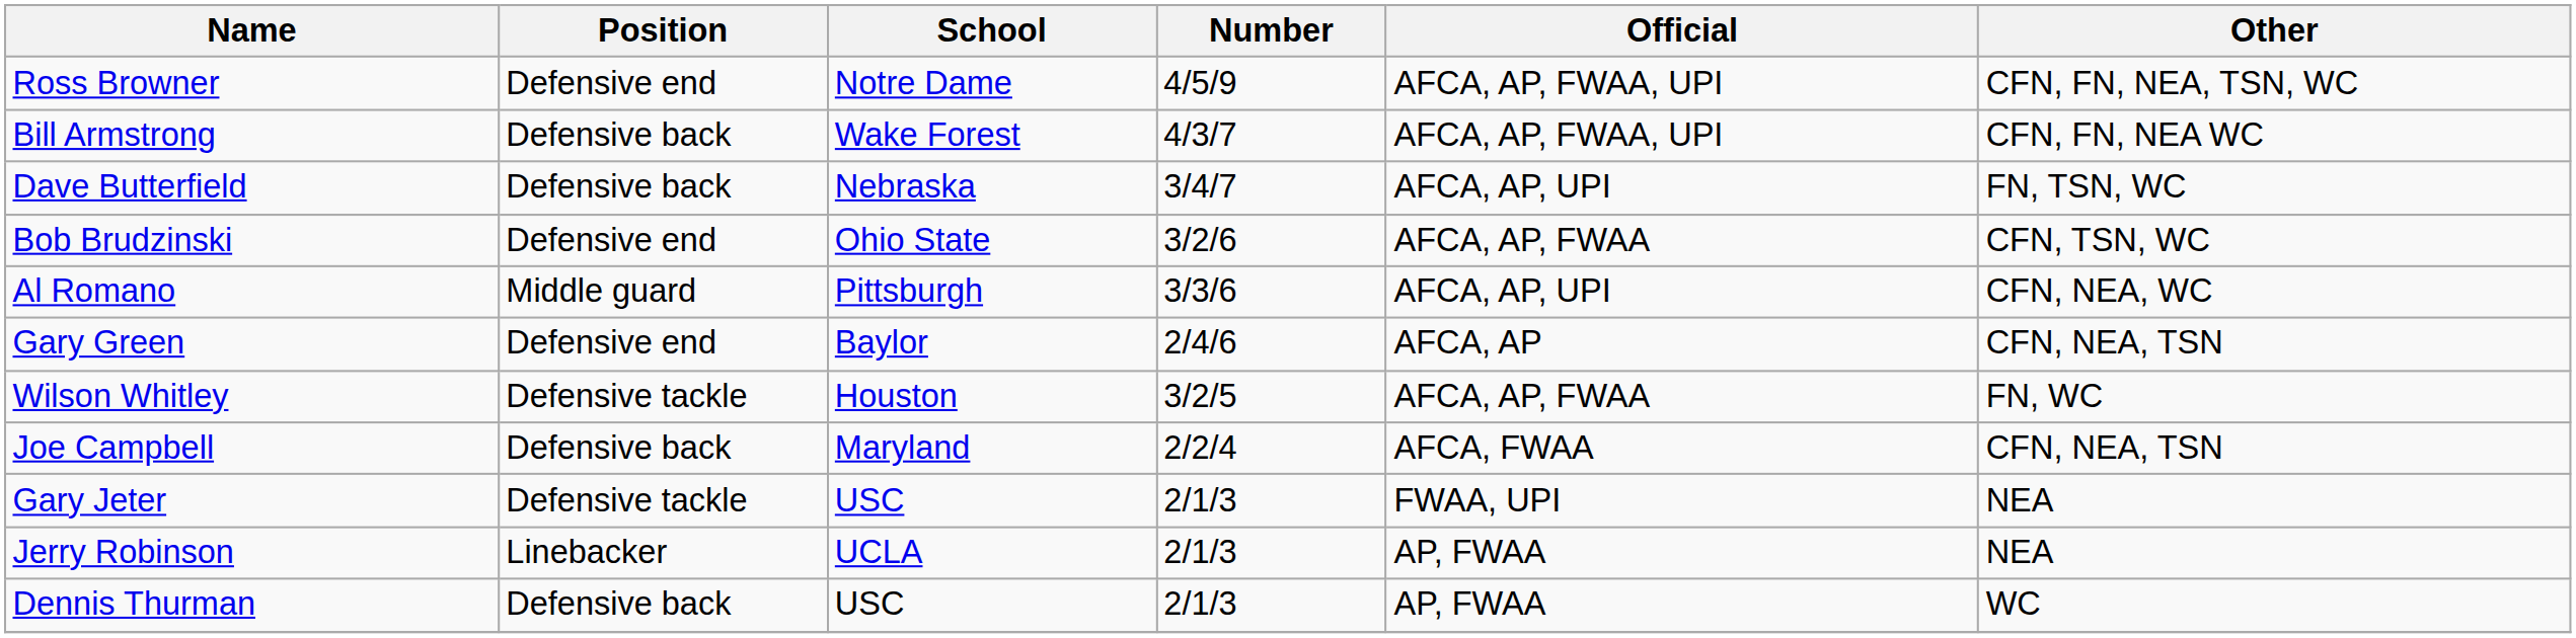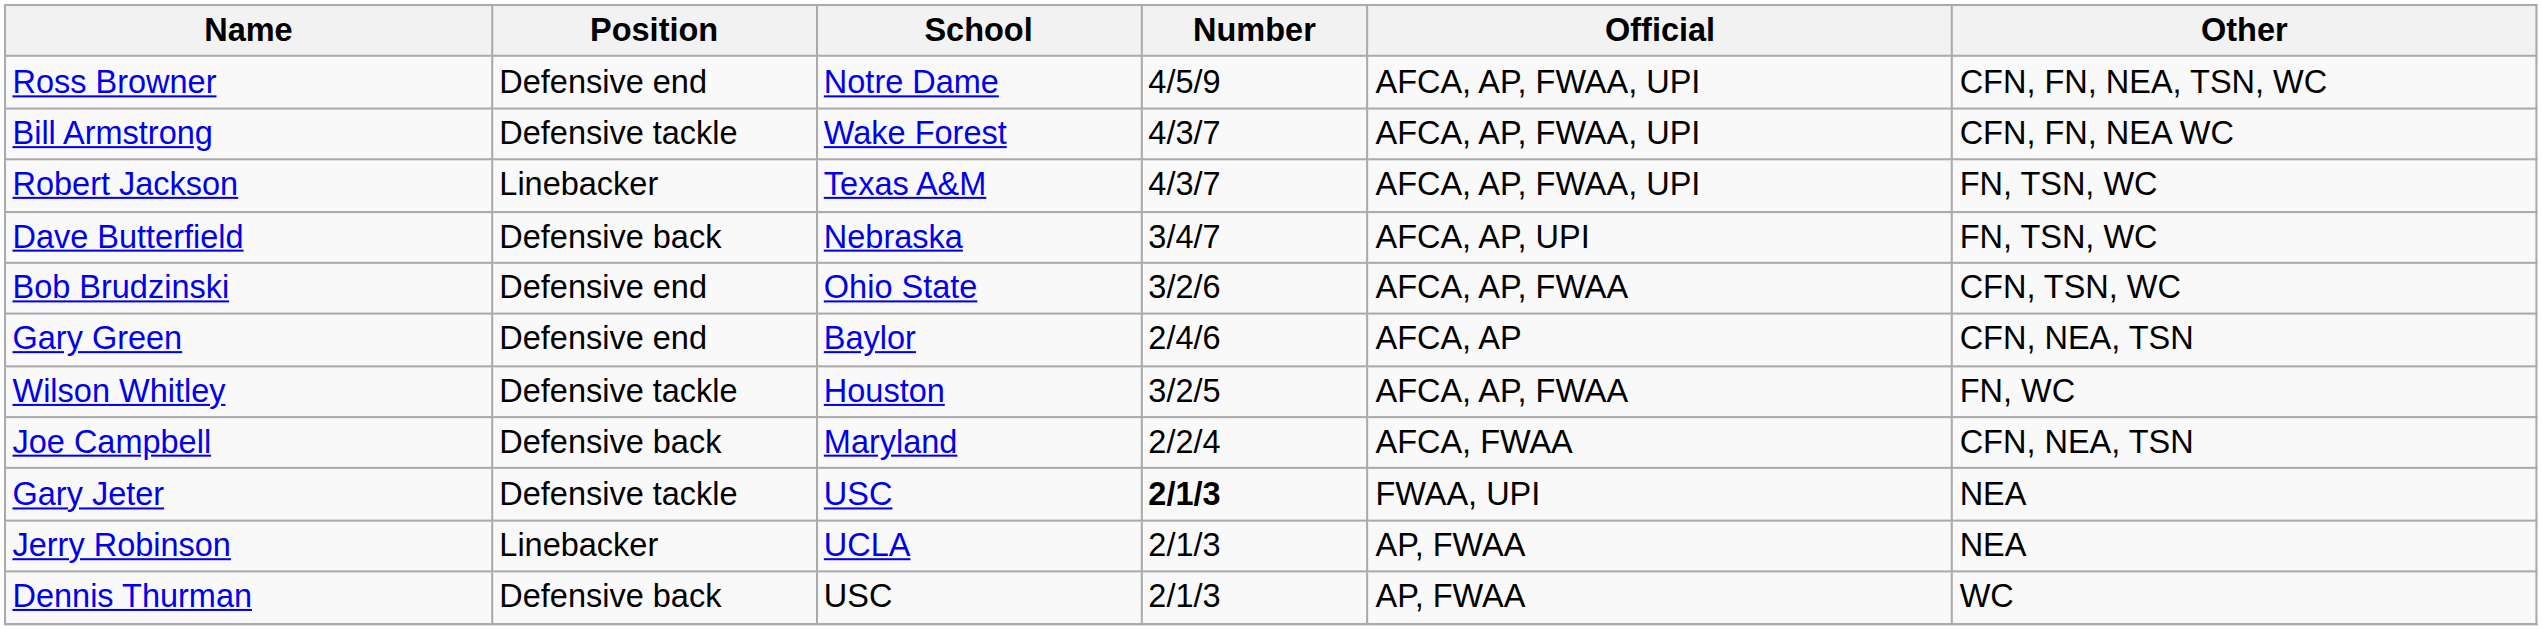Bill Armstrong | Position: Defensive back -> Defensive tackle
+ row: Robert Jackson | Linebacker | Texas A&M | 4/3/7 | AFCA, AP, FWAA, UPI | FN, TSN, WC
- row: Al Romano | Middle guard | Pittsburgh | 3/3/6 | AFCA, AP, UPI | CFN, NEA, WC
Gary Jeter | Number: normal -> bold
